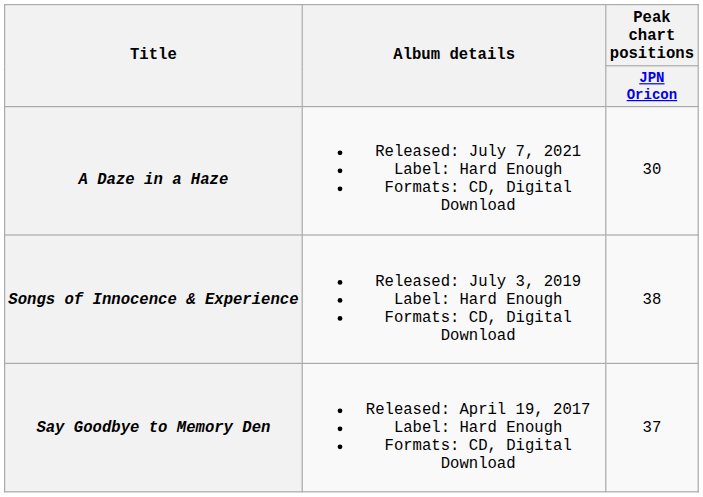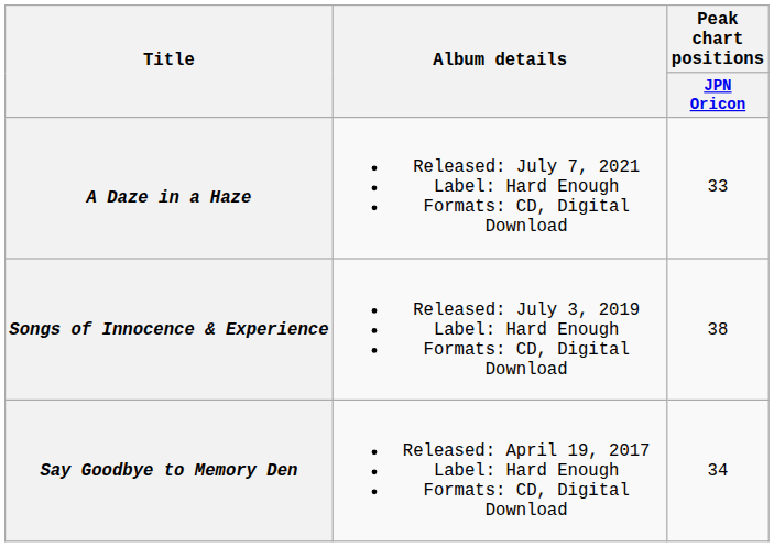A Daze in a Haze | Peak chart positions / JPN Oricon: 30 -> 33
Say Goodbye to Memory Den | Peak chart positions / JPN Oricon: 37 -> 34
